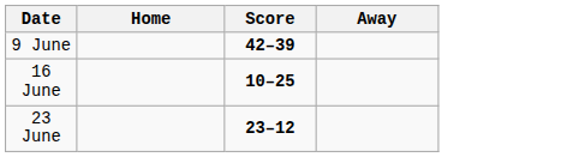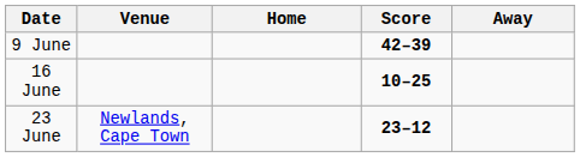+ column: Venue | Newlands, Cape Town
